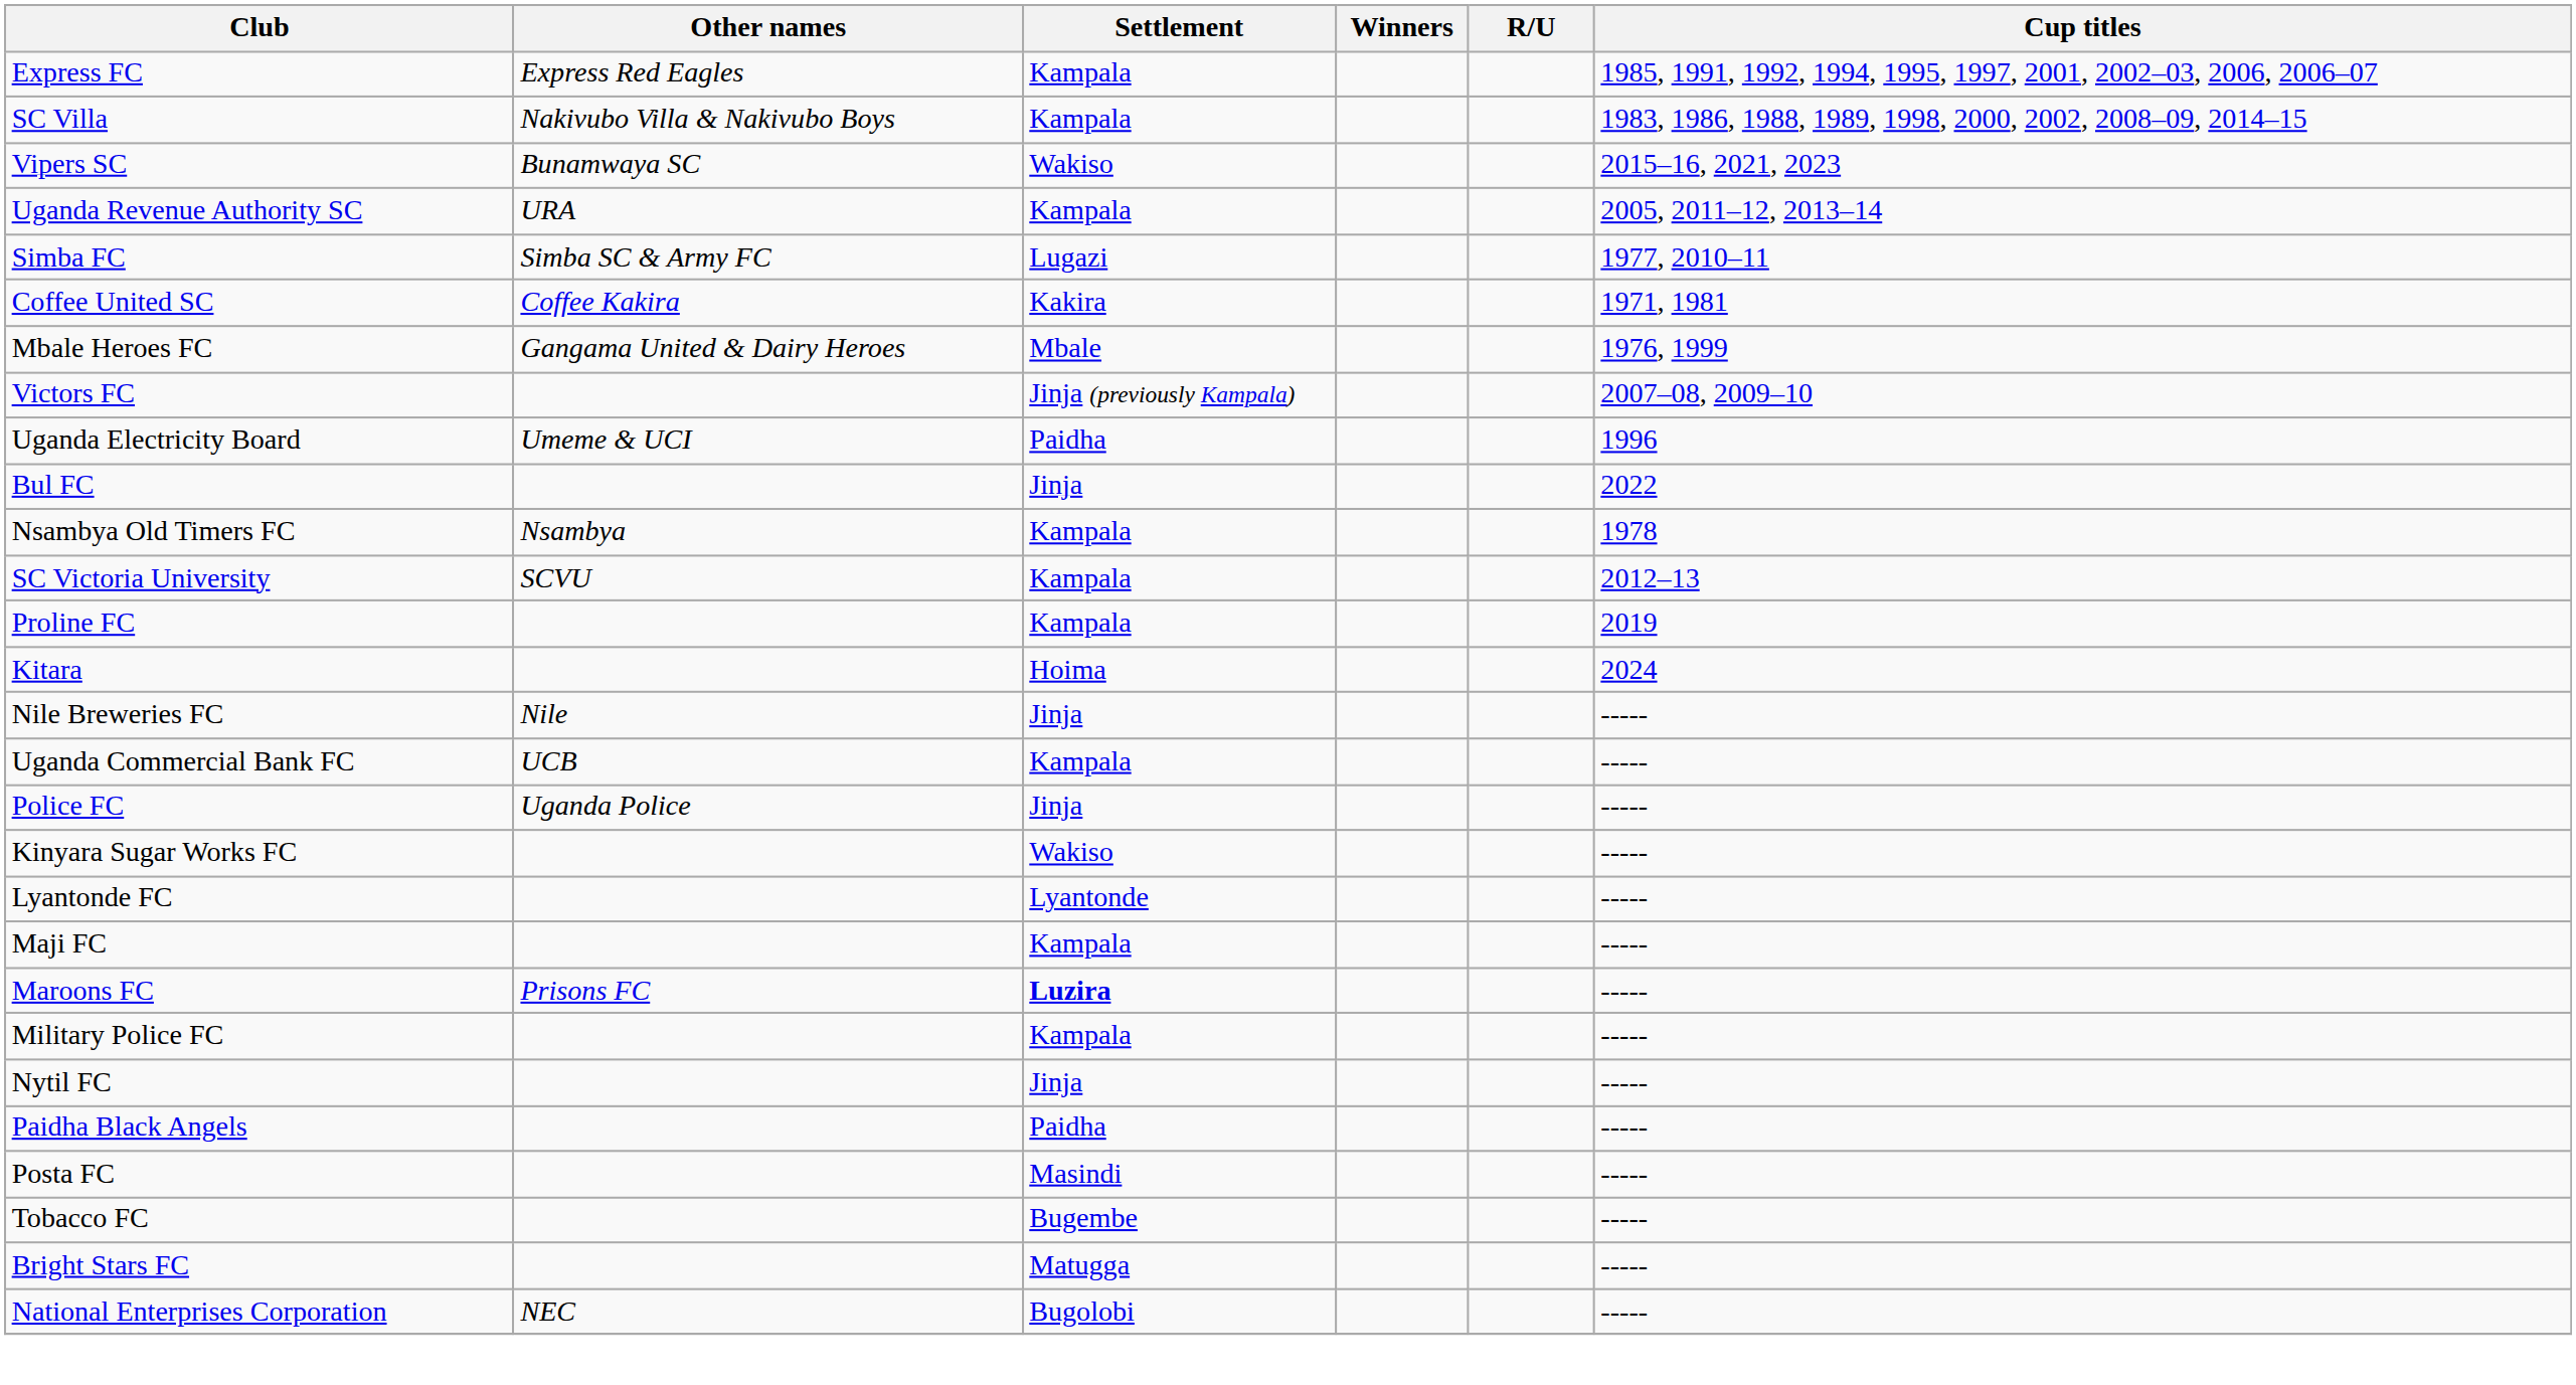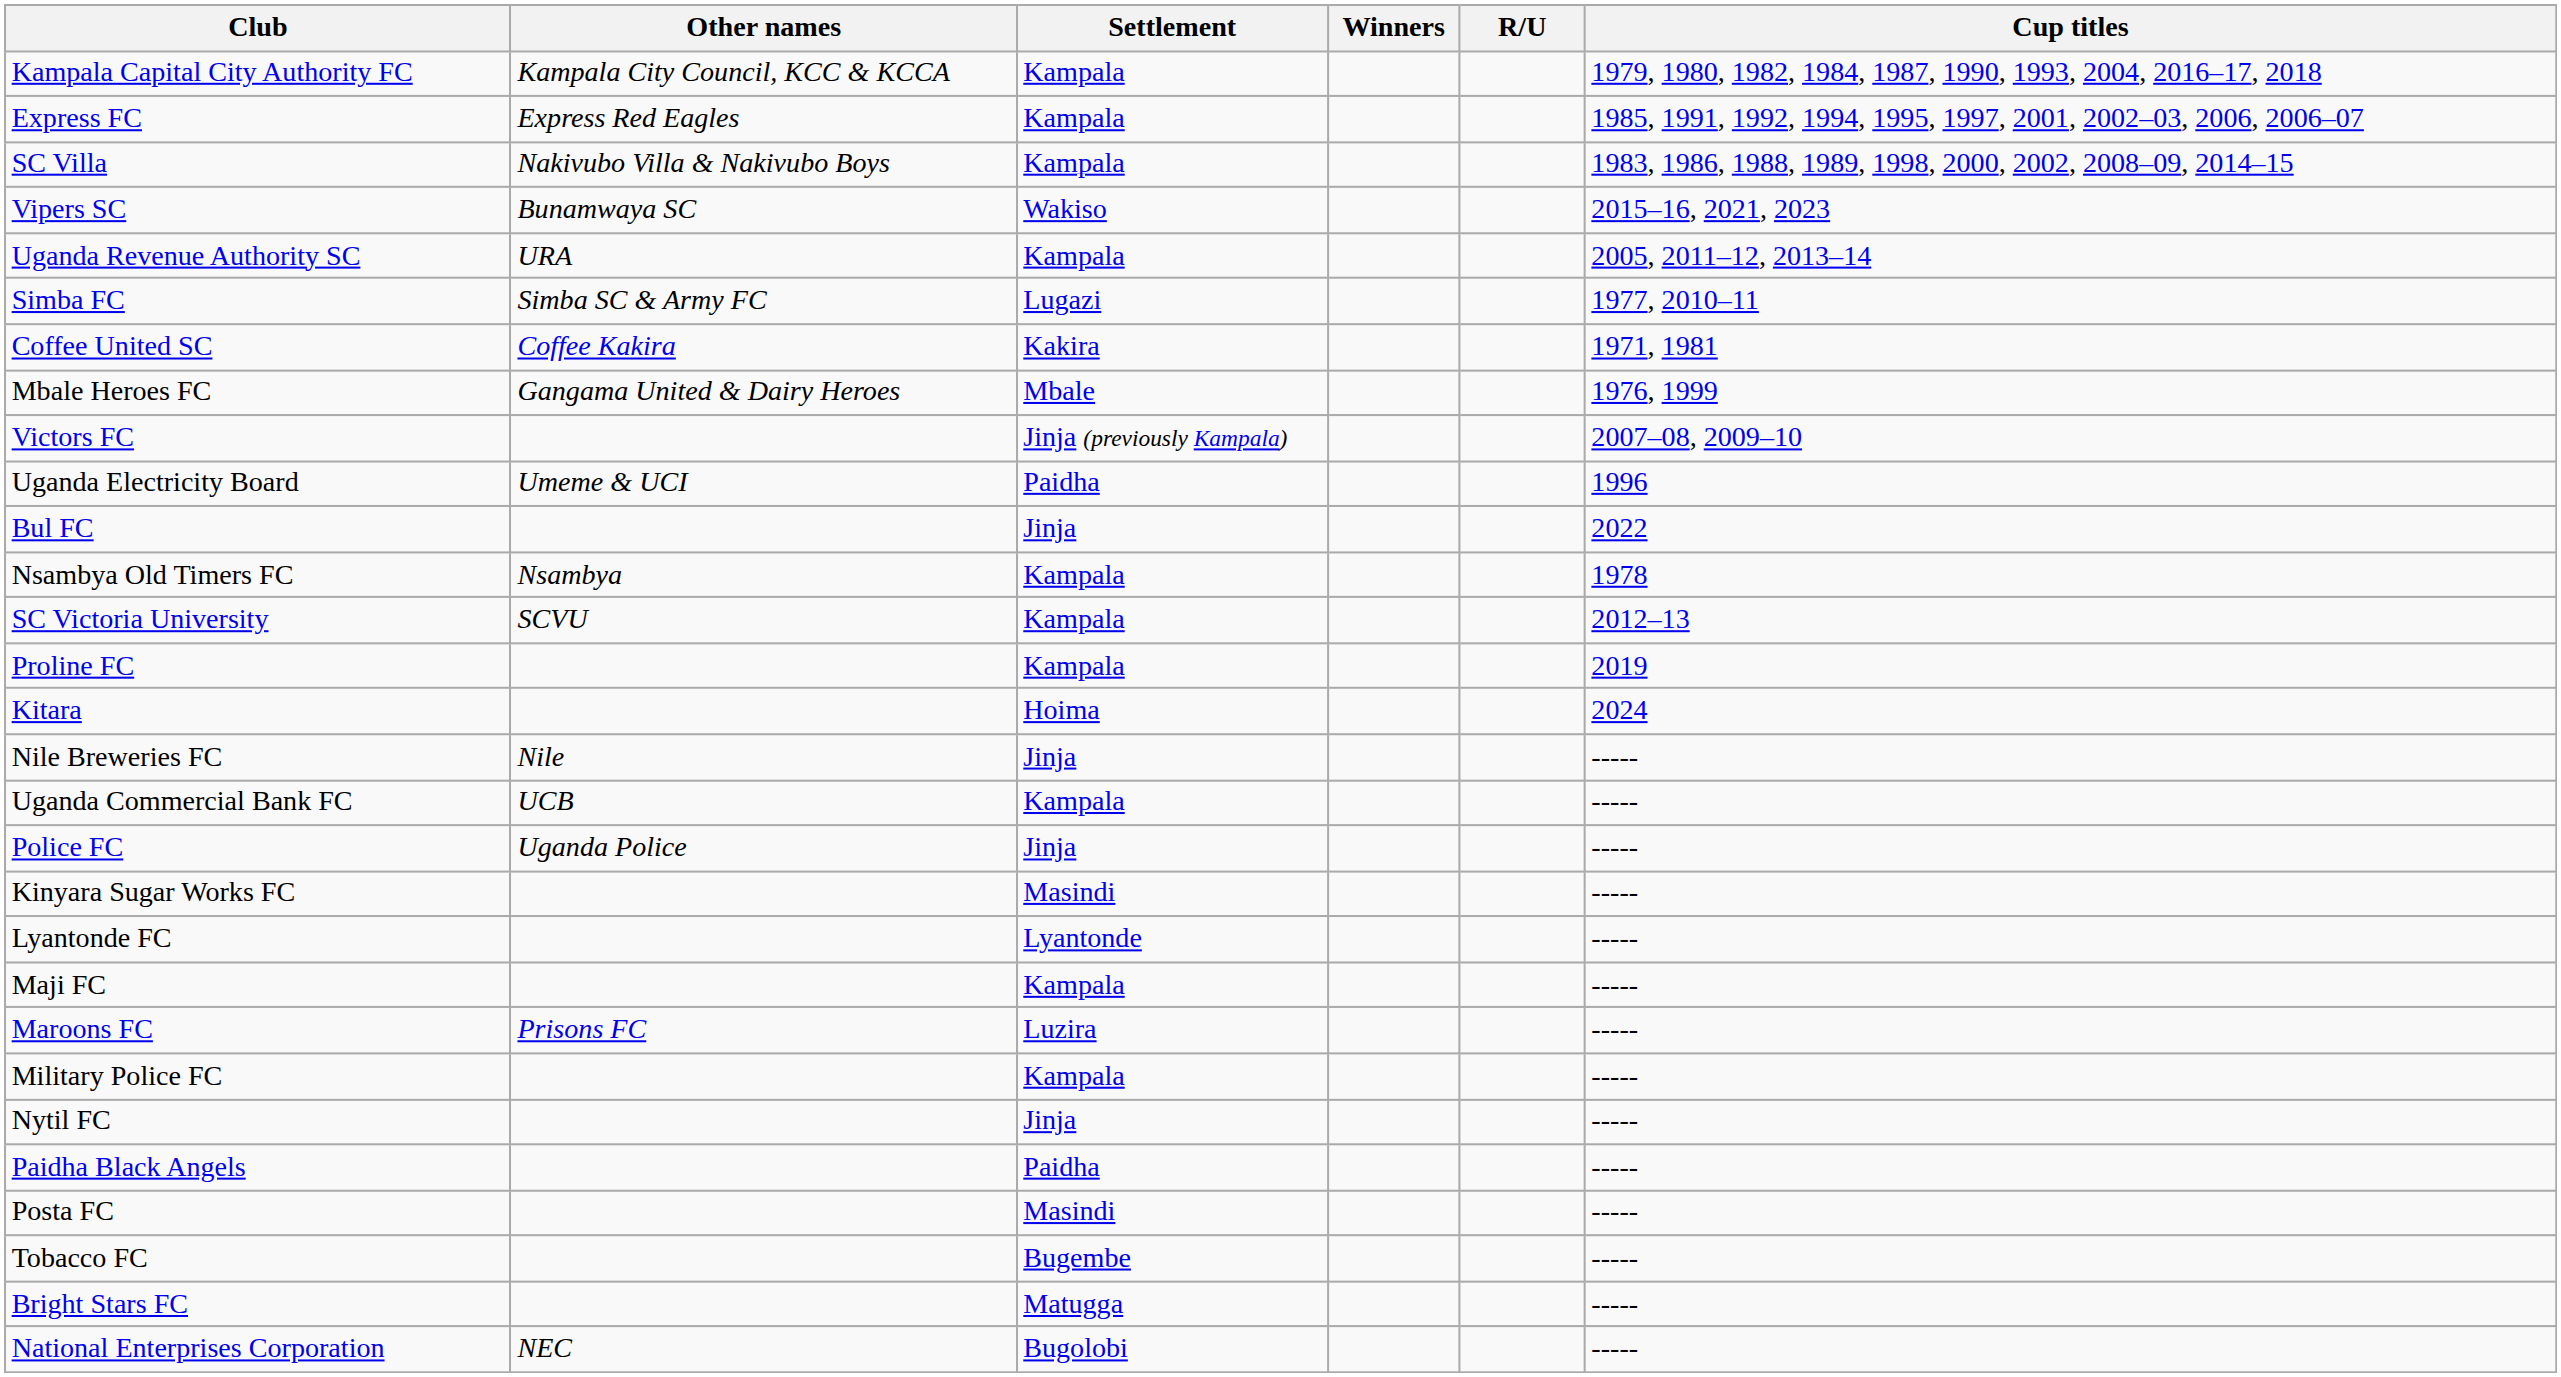+ row: Kampala Capital City Authority FC | Kampala City Council, KCC & KCCA | Kampala | 1979, 1980, 1982, 1984, 1987, 1990, 1993, 2004, 2016–17, 2018
Kinyara Sugar Works FC | Settlement: Wakiso -> Masindi
Maroons FC | Settlement: bold -> normal
